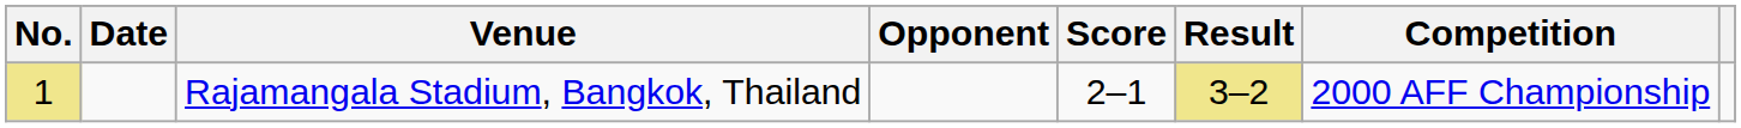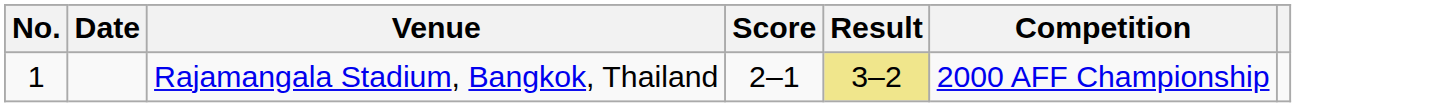- column: Opponent
Rajamangala Stadium, Bangkok, Thailand | No.: khaki background -> no background
